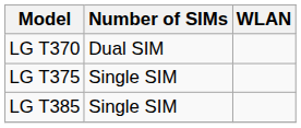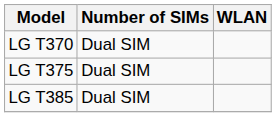LG T375 | Number of SIMs: Single SIM -> Dual SIM
LG T385 | Number of SIMs: Single SIM -> Dual SIM
